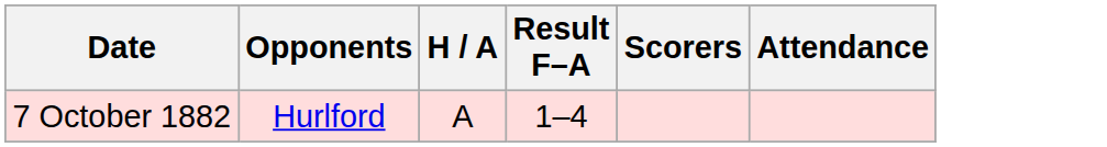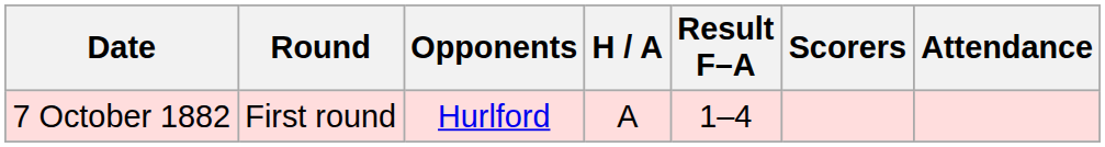+ column: Round | First round
